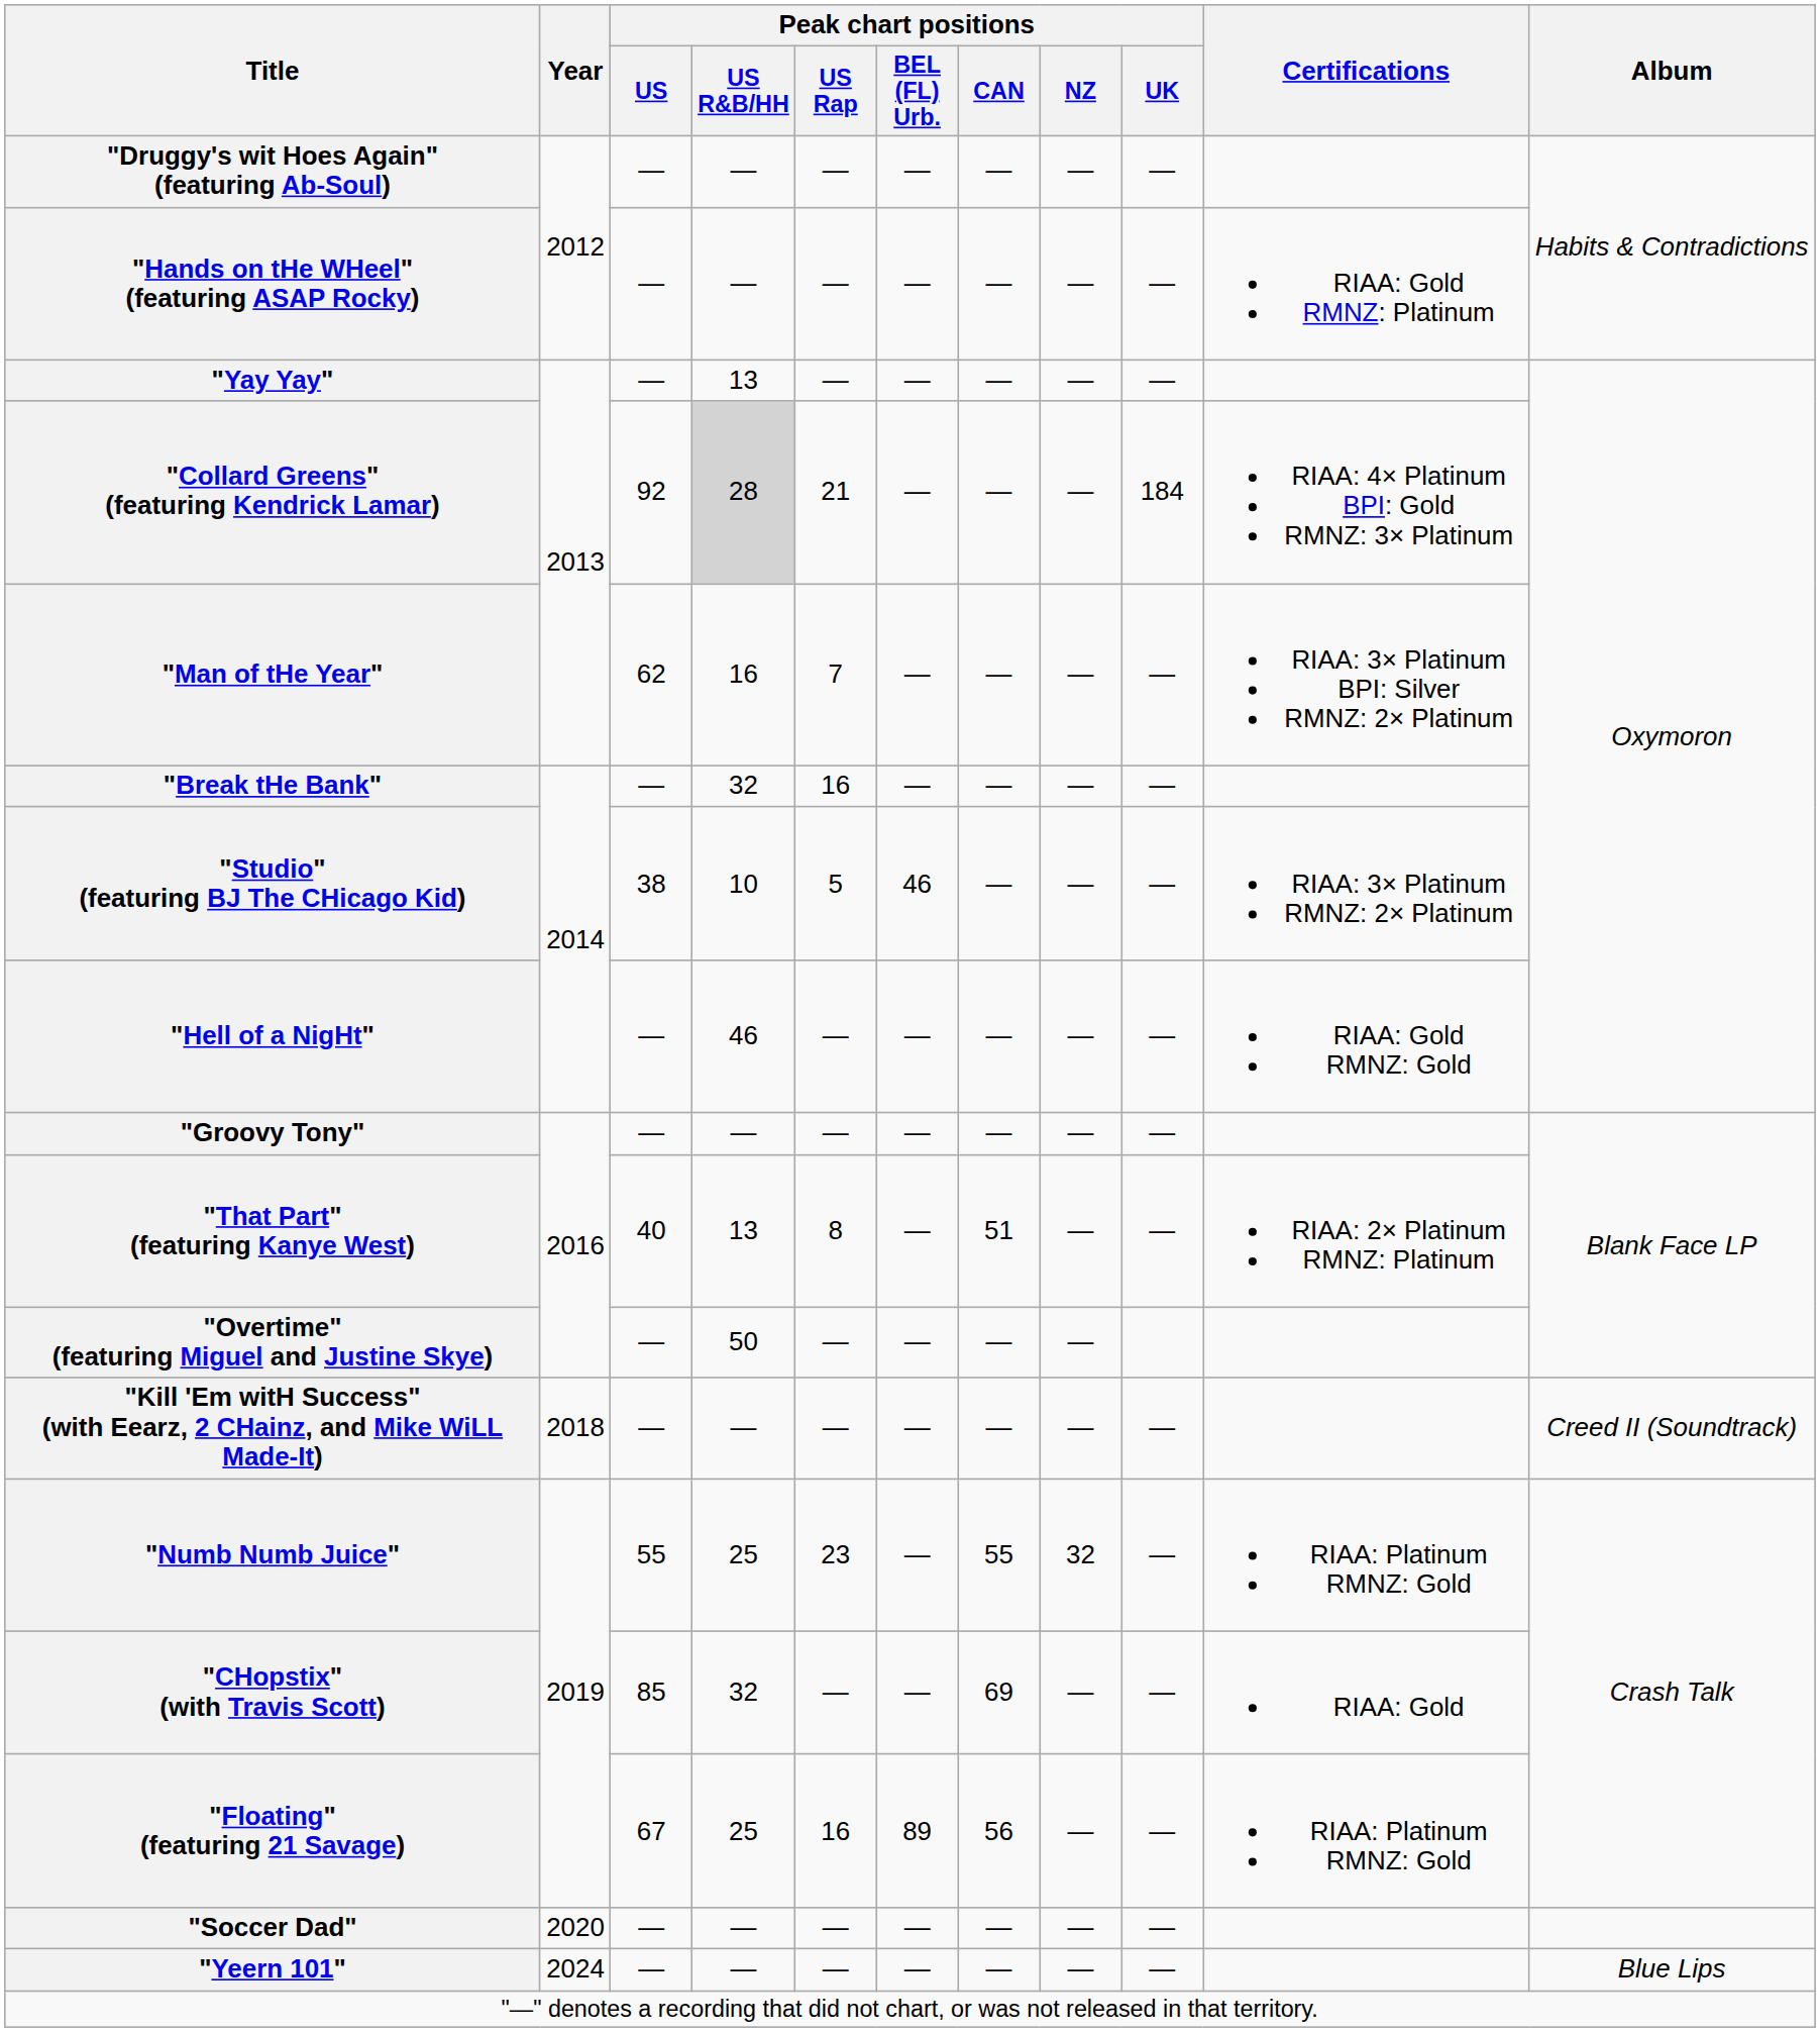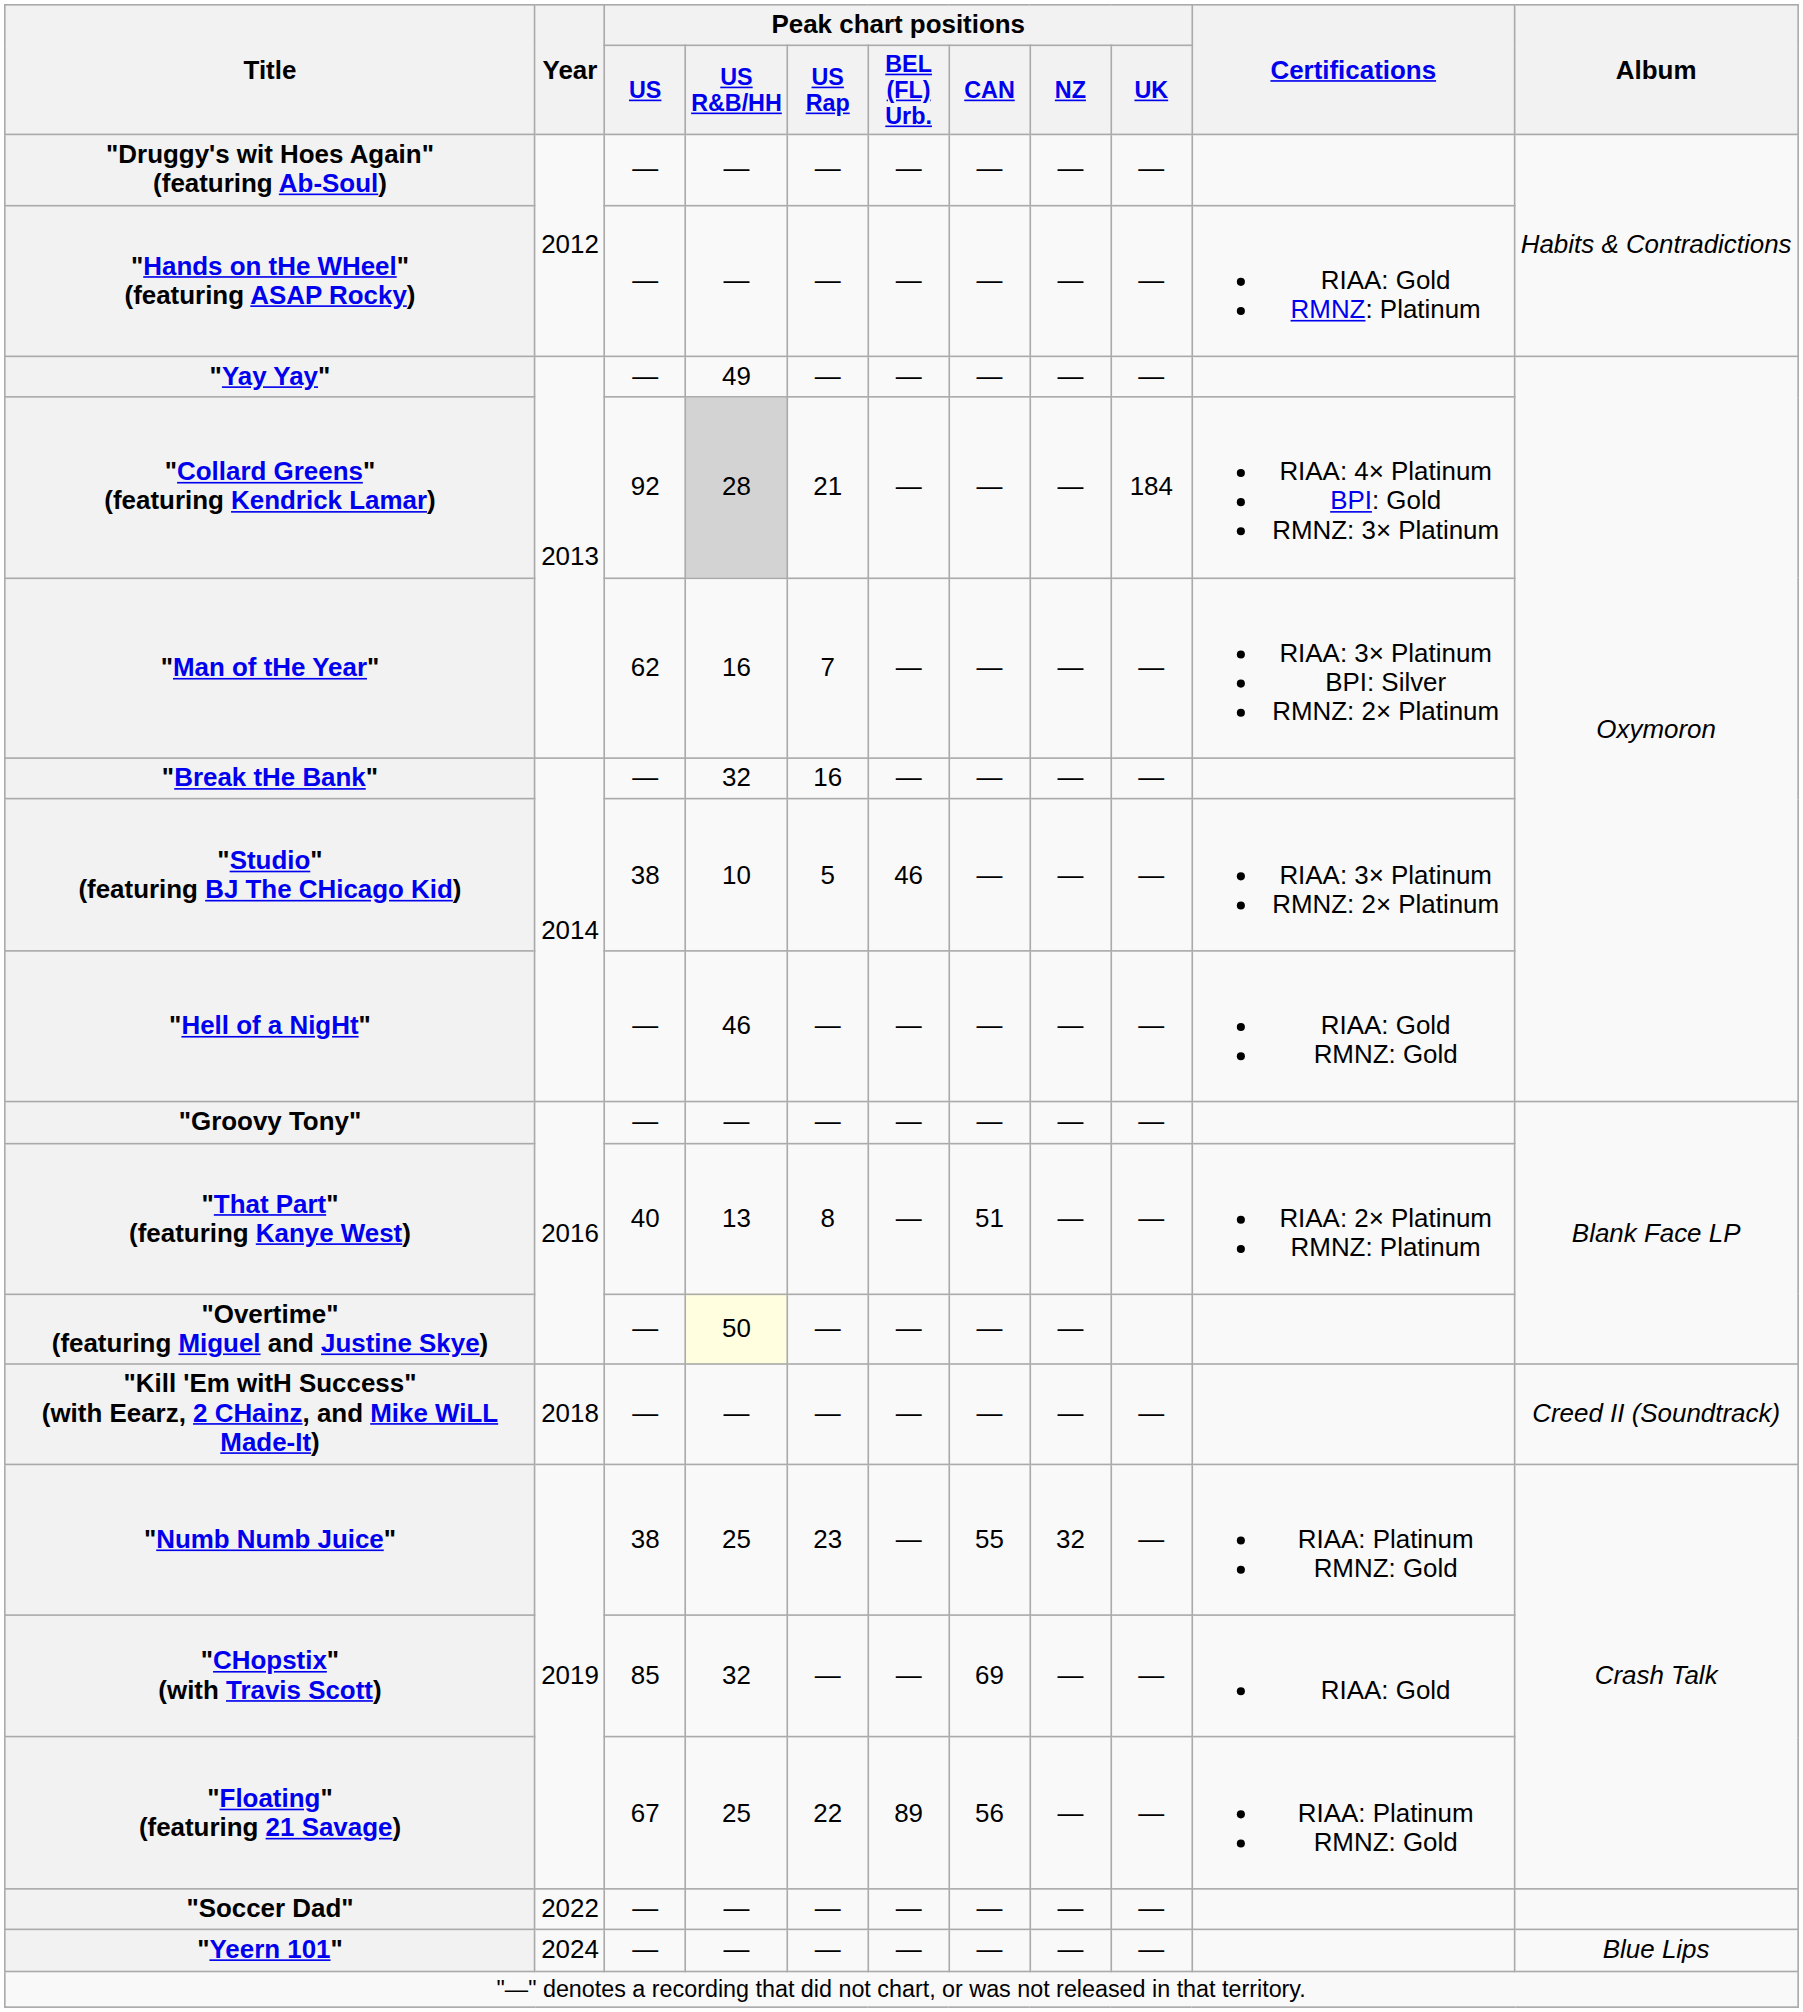"Yay Yay" | Peak chart positions / US R&B/HH: 13 -> 49
"Overtime" (featuring Miguel and Justine Skye) | Peak chart positions / US R&B/HH: no background -> lightyellow background
"Numb Numb Juice" | Peak chart positions / US: 55 -> 38
"Floating" (featuring 21 Savage) | Peak chart positions / US Rap: 16 -> 22
"Soccer Dad" | Year: 2020 -> 2022
